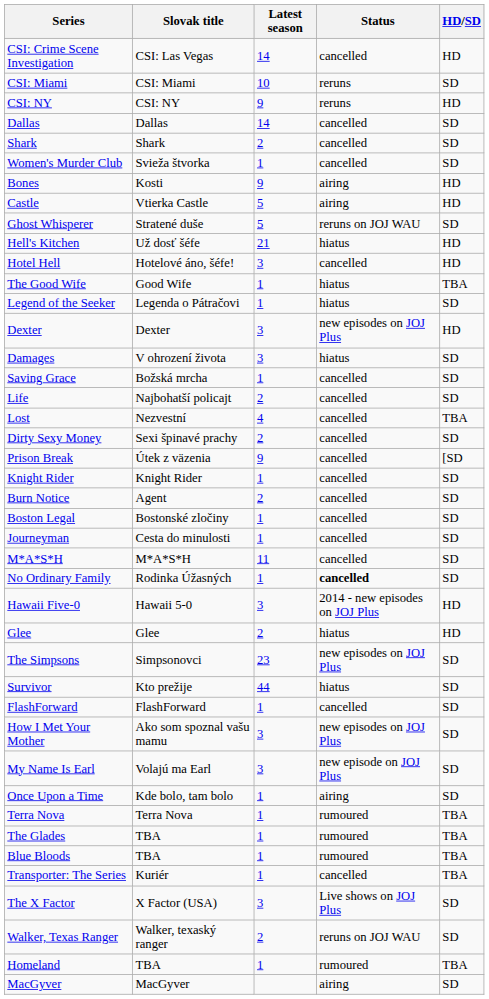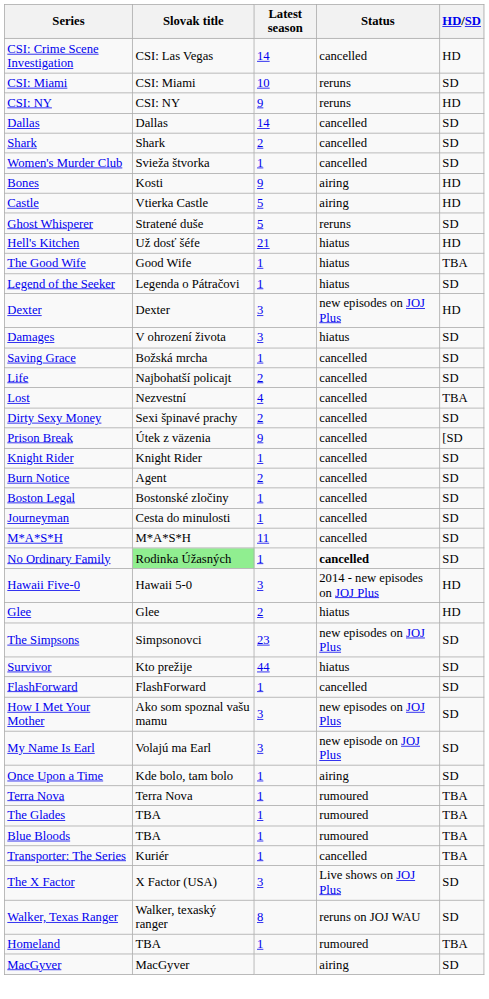Ghost Whisperer | Status: reruns on JOJ WAU -> reruns
- row: Hotel Hell | Hotelové áno, šéfe! | 3 | cancelled | HD
No Ordinary Family | Slovak title: no background -> lightgreen background
Walker, Texas Ranger | Latest season: 2 -> 8
